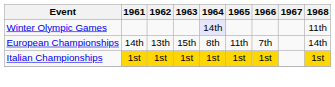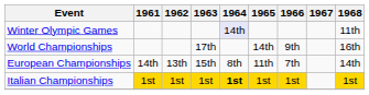+ row: World Championships | 17th | 14th | 9th | 16th
Italian Championships | 1964: normal -> bold
